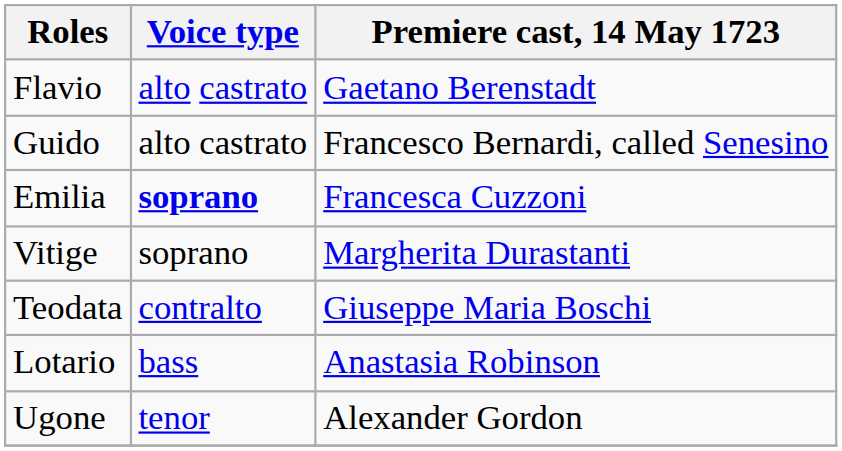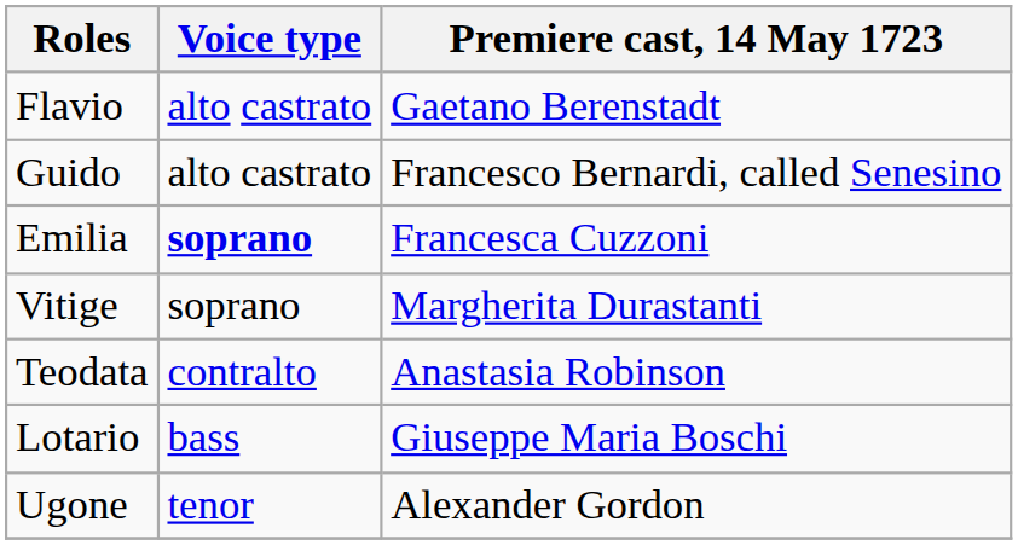Teodata | Premiere cast, 14 May 1723: Giuseppe Maria Boschi -> Anastasia Robinson
Lotario | Premiere cast, 14 May 1723: Anastasia Robinson -> Giuseppe Maria Boschi
